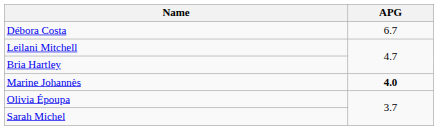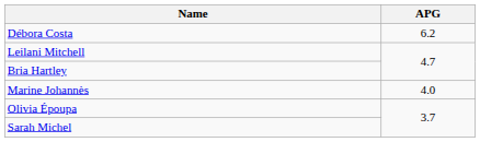Débora Costa | APG: 6.7 -> 6.2
Marine Johannès | APG: bold -> normal
